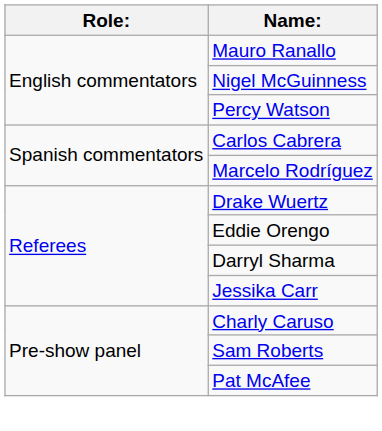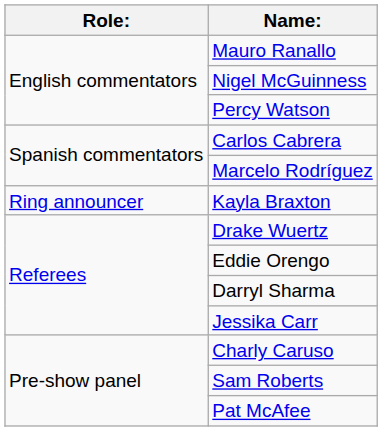+ row: Ring announcer | Kayla Braxton
